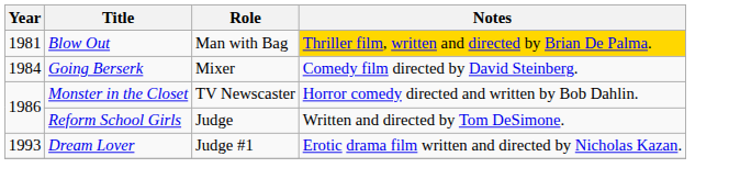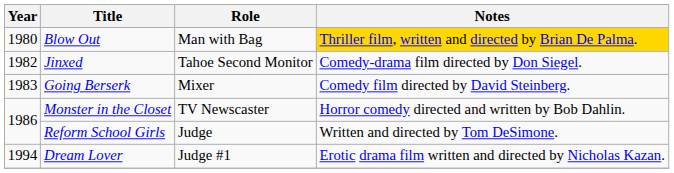Blow Out | Year: 1981 -> 1980
+ row: 1982 | Jinxed | Tahoe Second Monitor | Comedy-drama film directed by Don Siegel.
Going Berserk | Year: 1984 -> 1983
Dream Lover | Year: 1993 -> 1994
